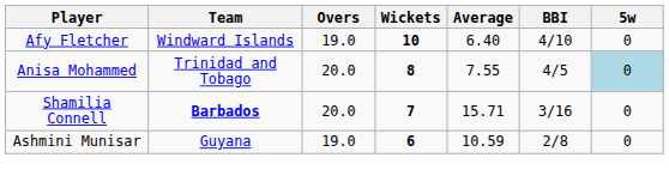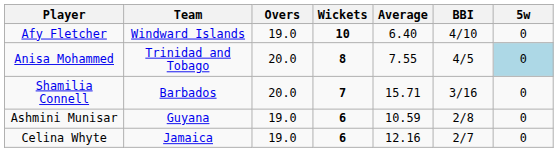Shamilia Connell | Team: bold -> normal
+ row: Celina Whyte | Jamaica | 19.0 | 6 | 12.16 | 2/7 | 0
